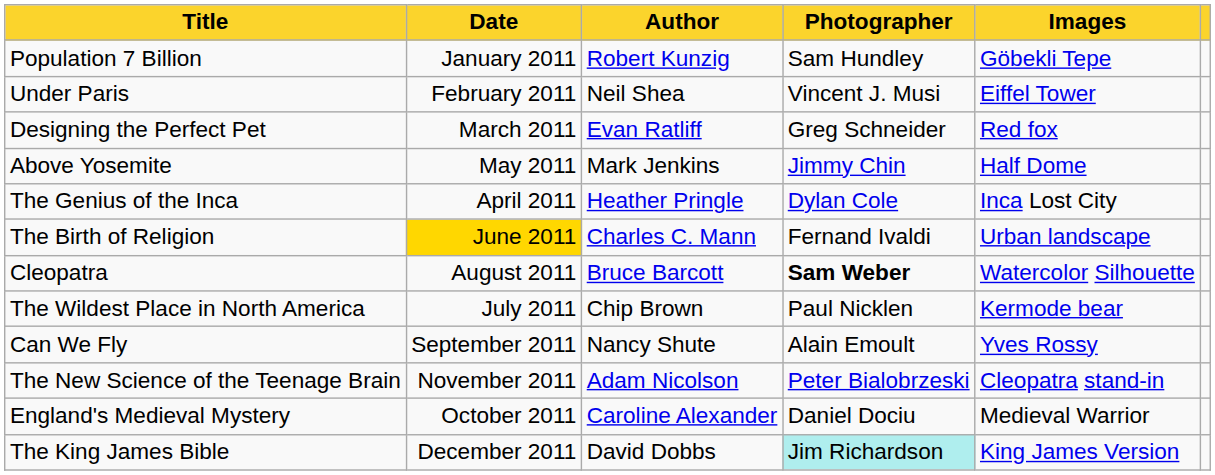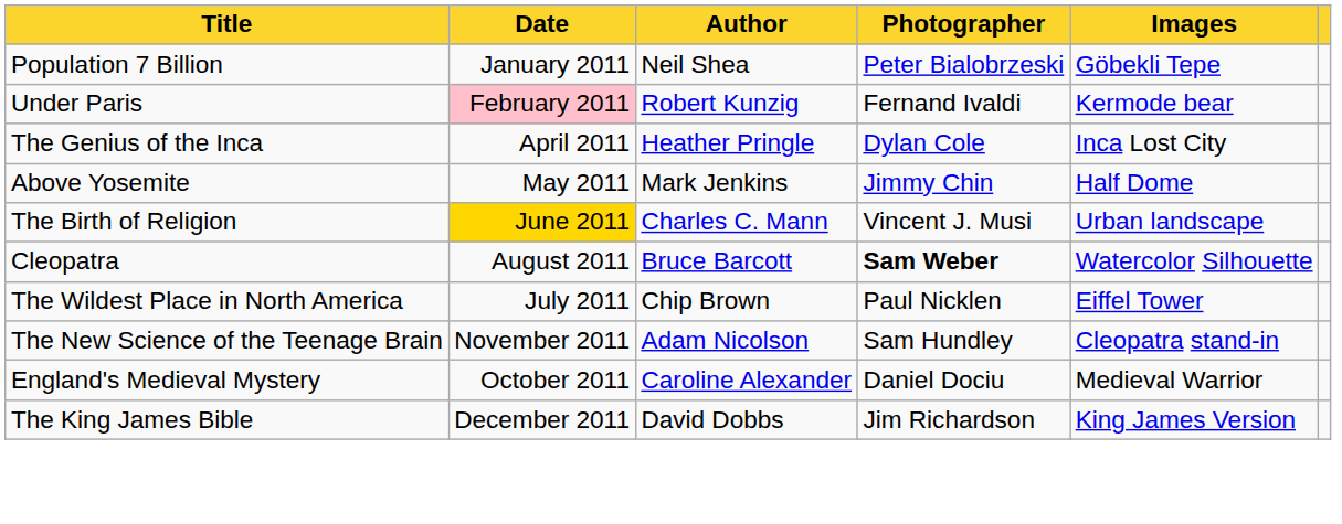Population 7 Billion | Author: Robert Kunzig -> Neil Shea
Population 7 Billion | Photographer: Sam Hundley -> Peter Bialobrzeski
Under Paris | Date: no background -> pink background
Under Paris | Author: Neil Shea -> Robert Kunzig
Under Paris | Photographer: Vincent J. Musi -> Fernand Ivaldi
Under Paris | Images: Eiffel Tower -> Kermode bear
- row: Designing the Perfect Pet | March 2011 | Evan Ratliff | Greg Schneider | Red fox
rows swapped: The Genius of the Inca <-> Above Yosemite
The Birth of Religion | Photographer: Fernand Ivaldi -> Vincent J. Musi
The Wildest Place in North America | Images: Kermode bear -> Eiffel Tower
- row: Can We Fly | September 2011 | Nancy Shute | Alain Emoult | Yves Rossy
The New Science of the Teenage Brain | Photographer: Peter Bialobrzeski -> Sam Hundley
The King James Bible | Photographer: paleturquoise background -> no background
